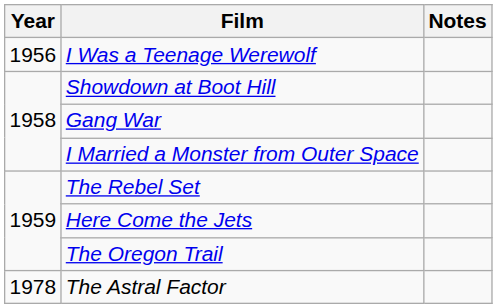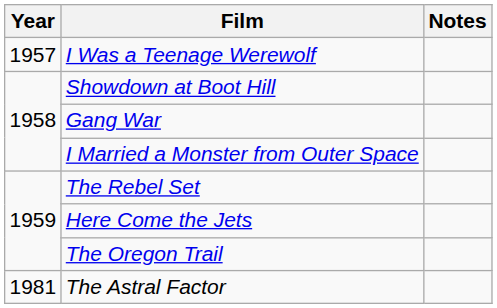I Was a Teenage Werewolf | Year: 1956 -> 1957
The Astral Factor | Year: 1978 -> 1981
